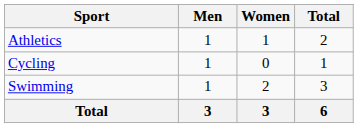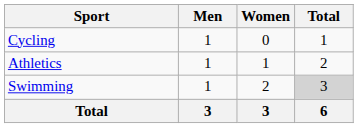rows swapped: Athletics <-> Cycling
Swimming | Total: no background -> lightgrey background
